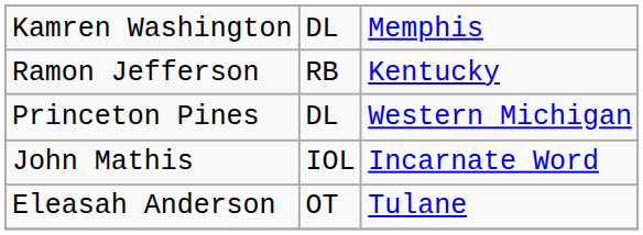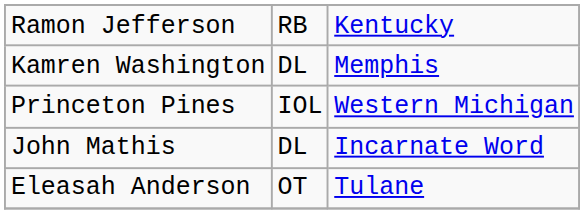rows swapped: Kamren Washington <-> Ramon Jefferson
Princeton Pines | column 2: DL -> IOL
John Mathis | column 2: IOL -> DL
